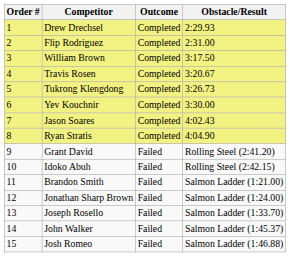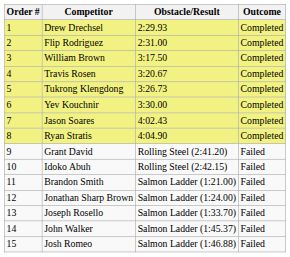columns swapped: Outcome <-> Obstacle/Result
